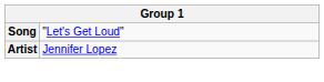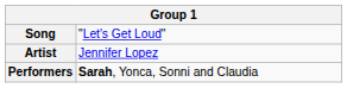+ row: Performers | Sarah, Yonca, Sonni and Claudia
